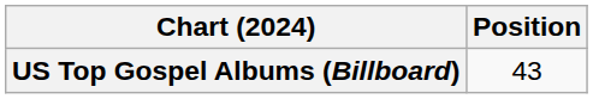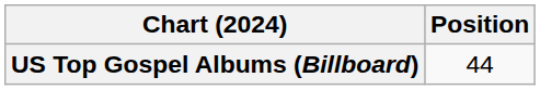US Top Gospel Albums (Billboard) | Position: 43 -> 44
